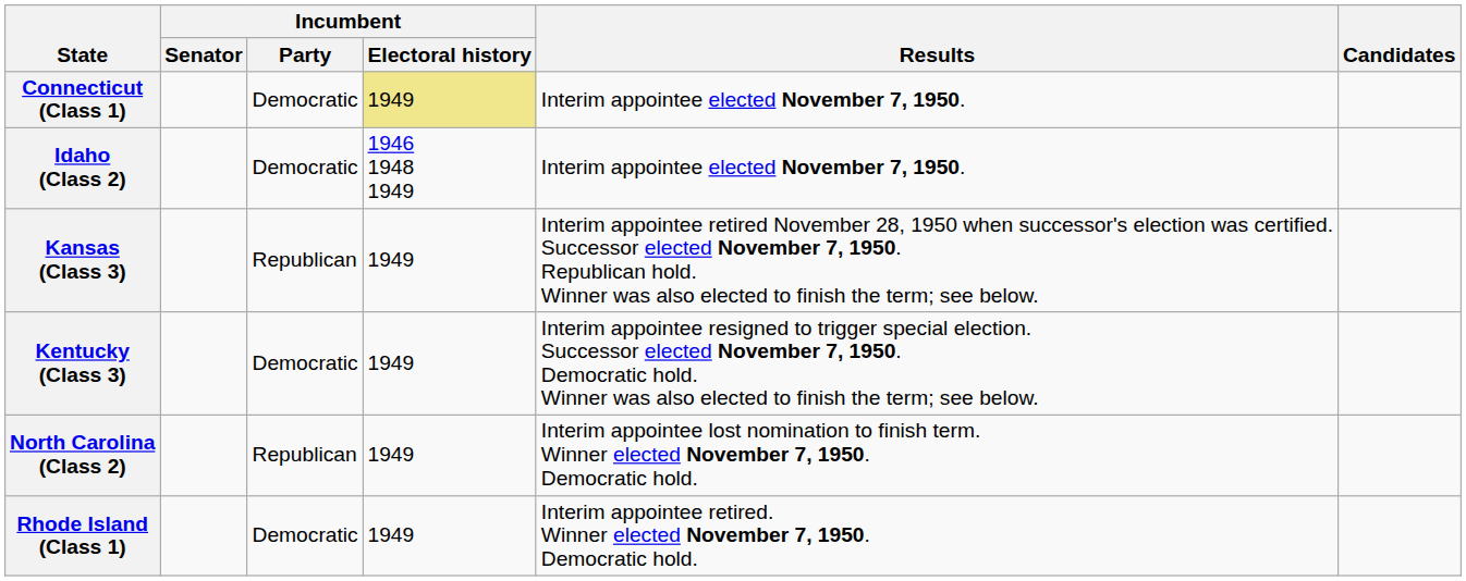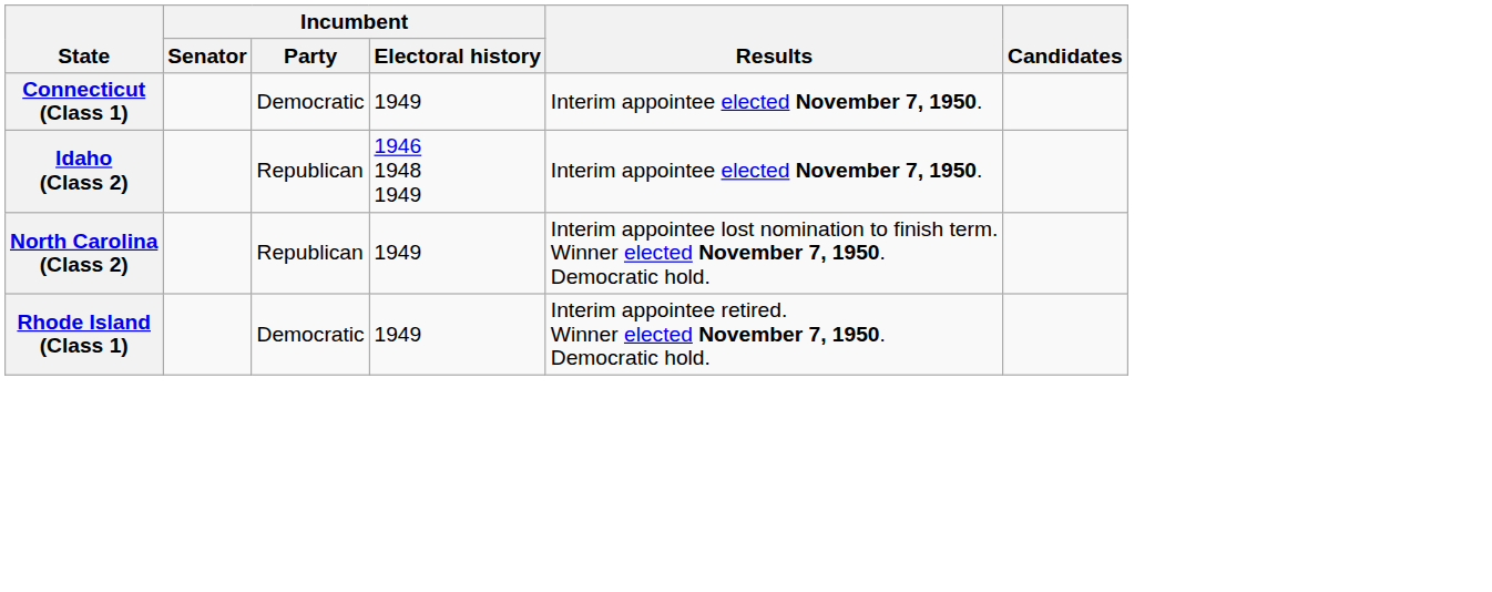Connecticut (Class 1) | Incumbent / Electoral history: khaki background -> no background
Idaho (Class 2) | Incumbent / Party: Democratic -> Republican
- row: Kansas (Class 3) | Republican | 1949 | Interim appointee retired November 28, 1950 when successor's election was certified. Successor elected November 7, 1950. Republican hold. Winner was also elected to finish the term; see below.
- row: Kentucky (Class 3) | Democratic | 1949 | Interim appointee resigned to trigger special election. Successor elected November 7, 1950. Democratic hold. Winner was also elected to finish the term; see below.
